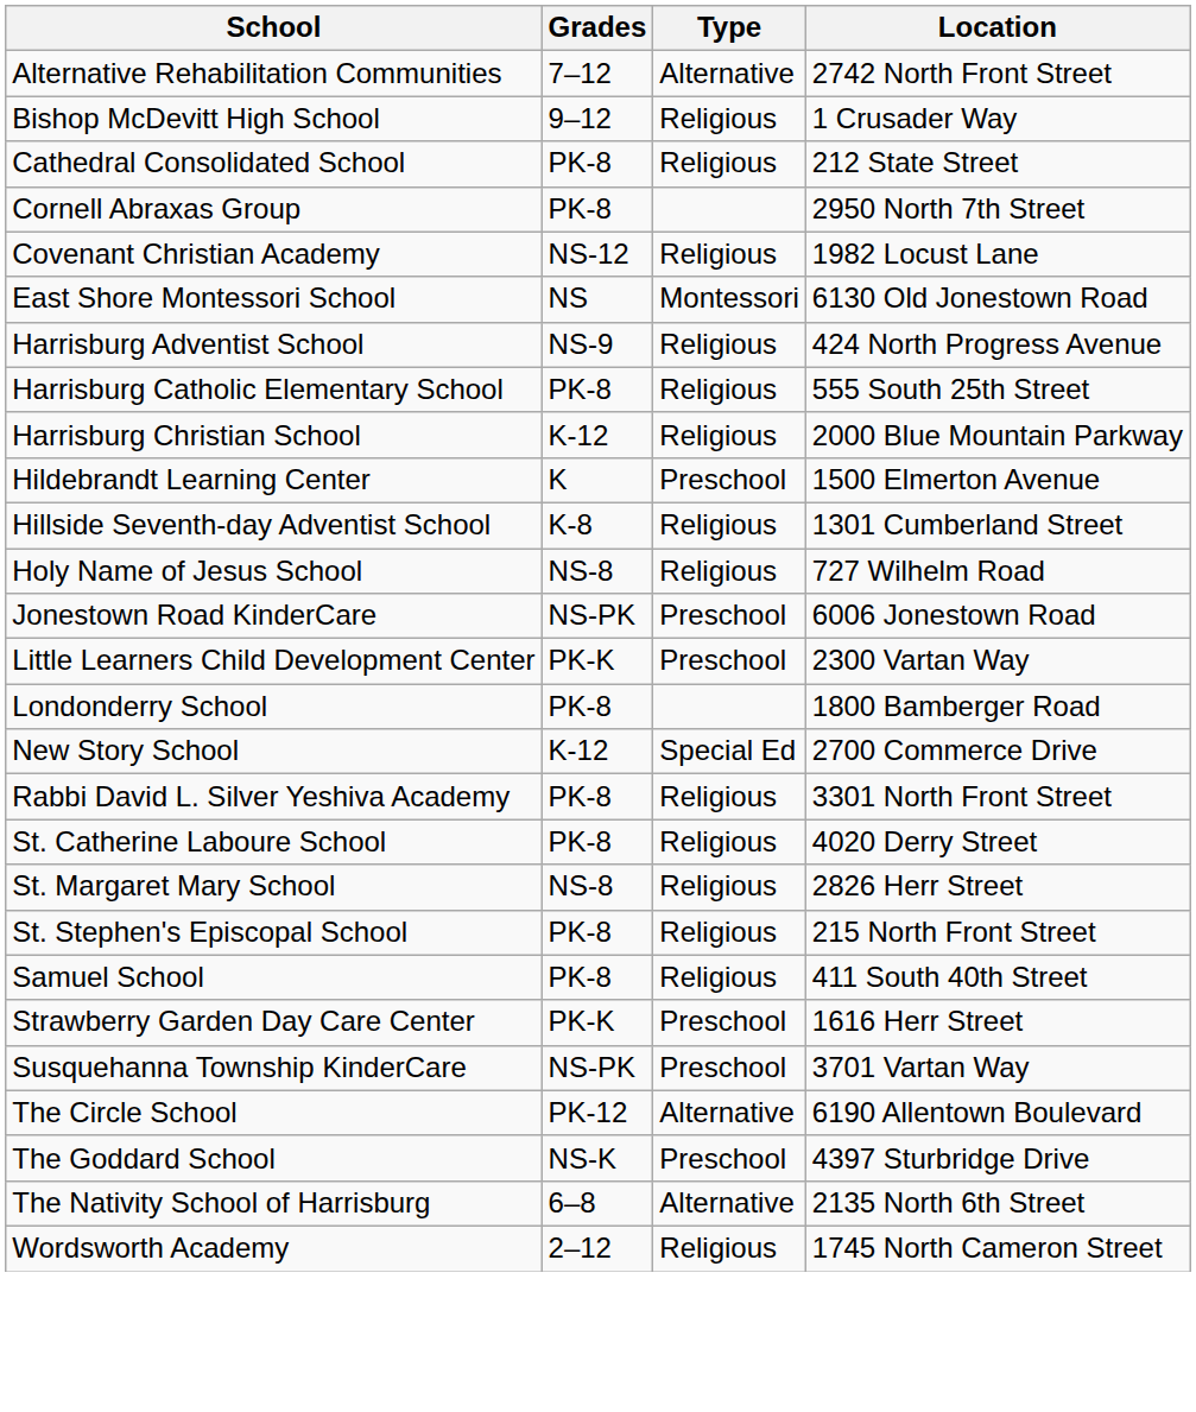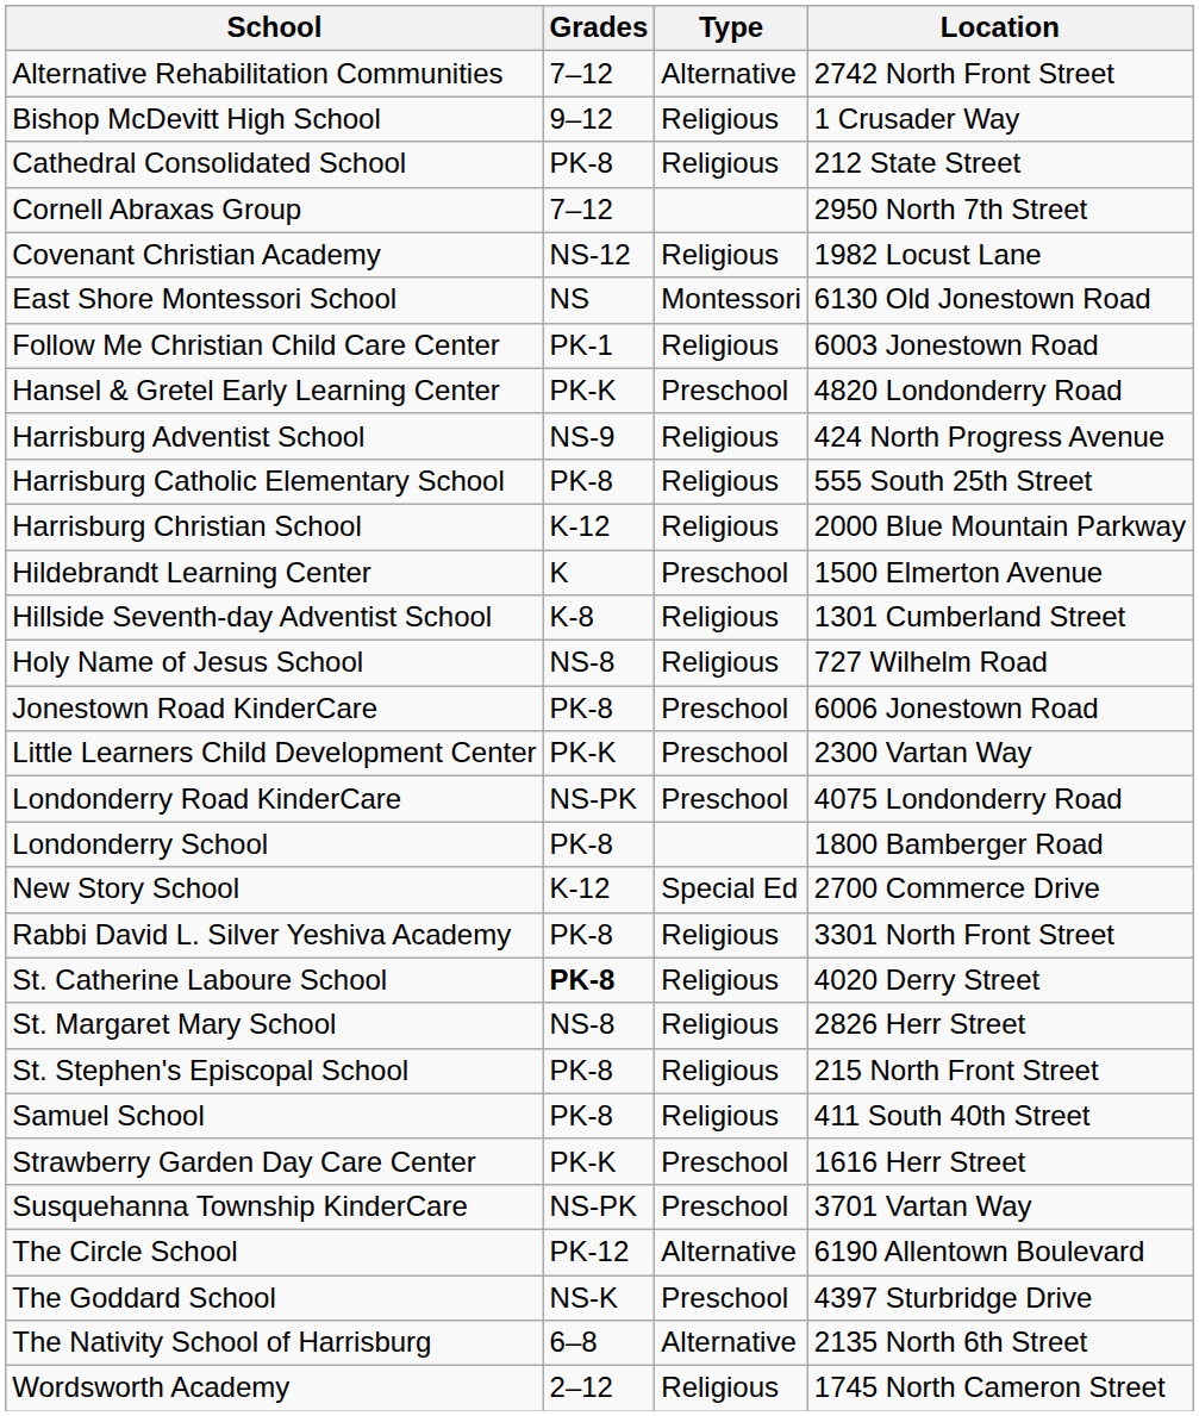Cornell Abraxas Group | Grades: PK-8 -> 7–12
+ row: Follow Me Christian Child Care Center | PK-1 | Religious | 6003 Jonestown Road
+ row: Hansel & Gretel Early Learning Center | PK-K | Preschool | 4820 Londonderry Road
Jonestown Road KinderCare | Grades: NS-PK -> PK-8
+ row: Londonderry Road KinderCare | NS-PK | Preschool | 4075 Londonderry Road
St. Catherine Laboure School | Grades: normal -> bold
